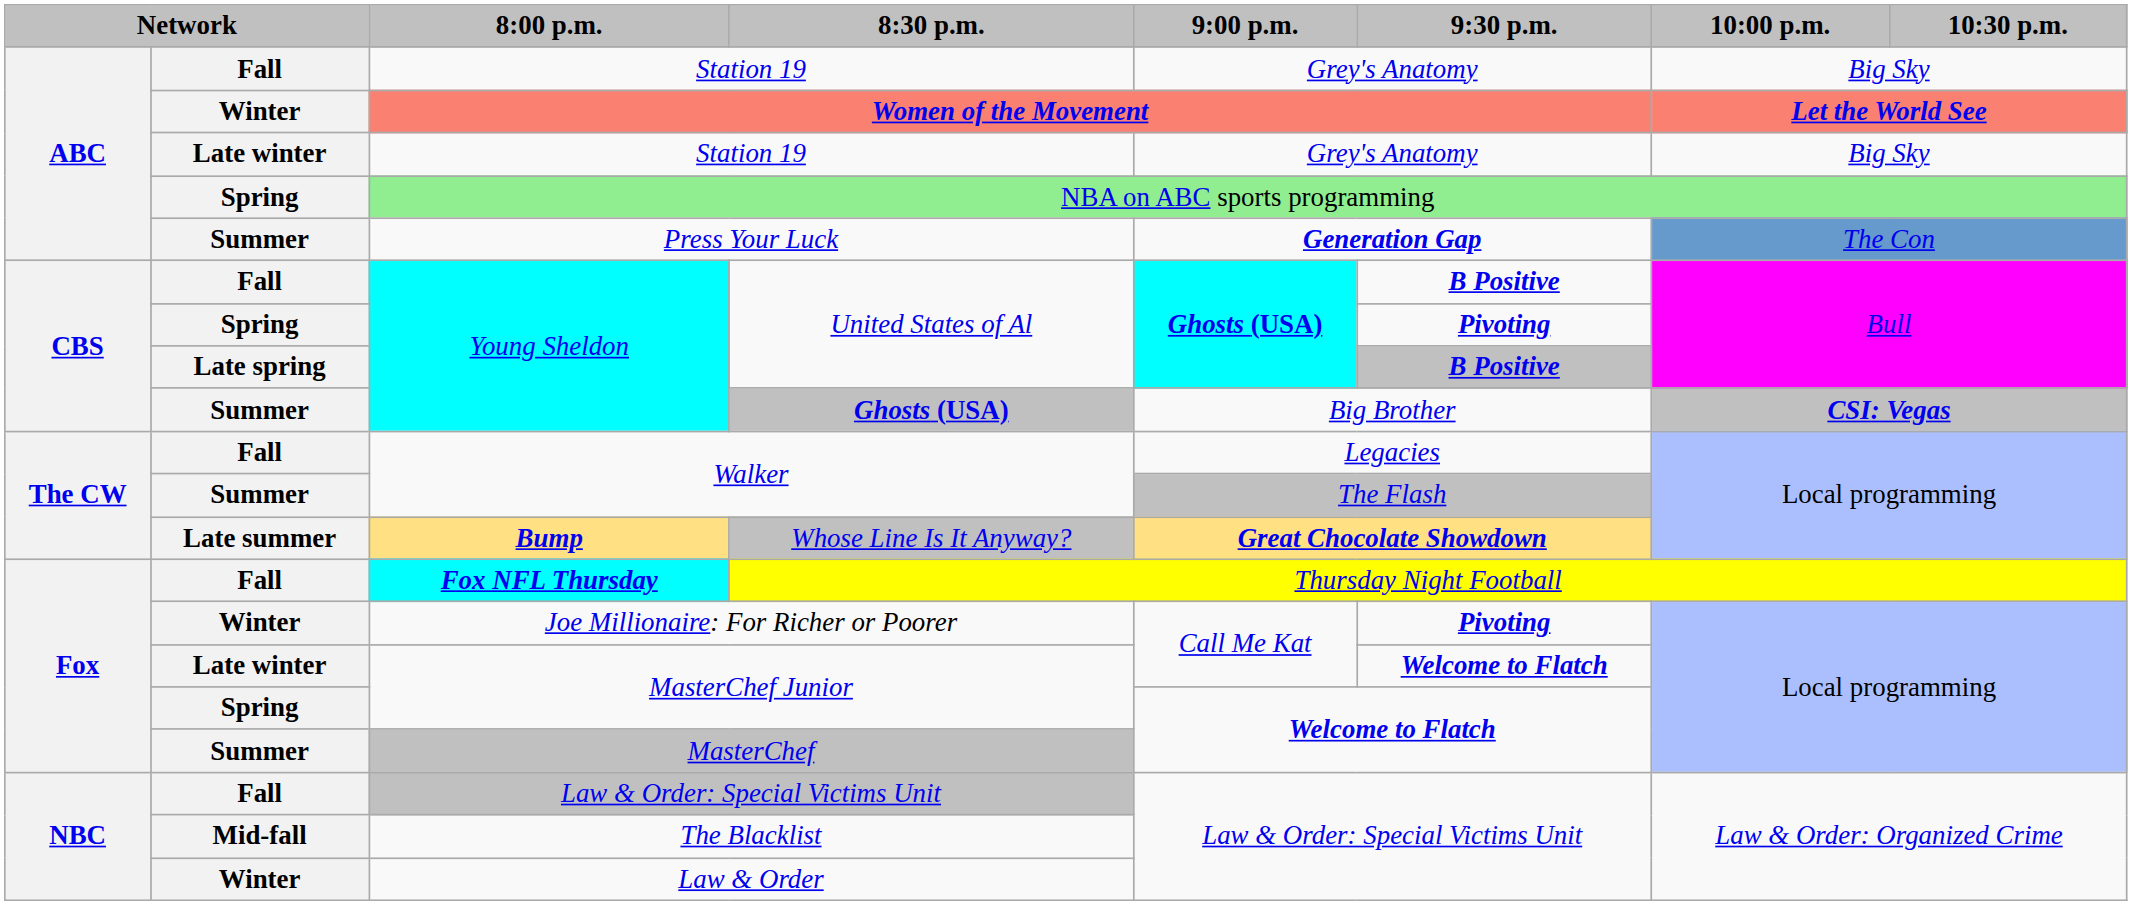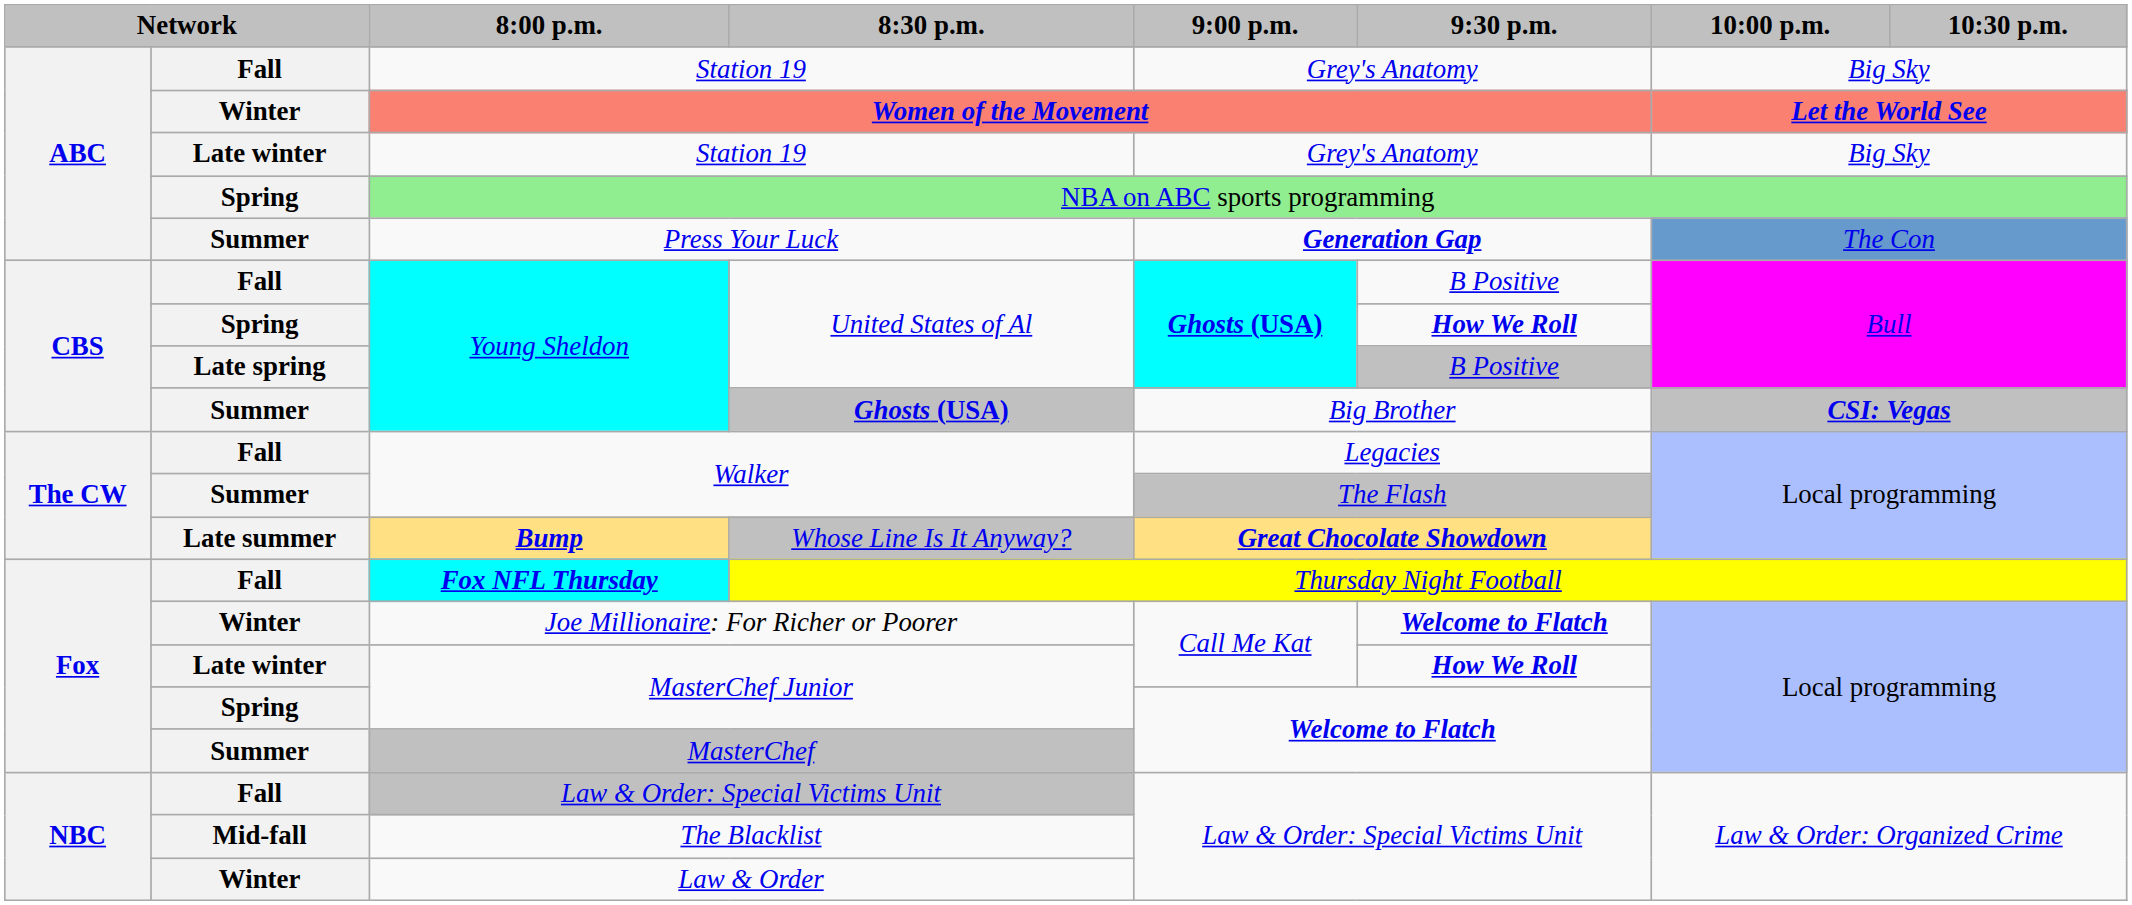Fall / United States of Al | 9:30 p.m.: bold -> normal
Spring / United States of Al | 9:30 p.m.: Pivoting -> How We Roll
Late spring / United States of Al | 9:30 p.m.: bold -> normal
Joe Millionaire: For Richer or Poorer | 9:30 p.m.: Pivoting -> Welcome to Flatch
Late winter / MasterChef Junior | 9:30 p.m.: Welcome to Flatch -> How We Roll
